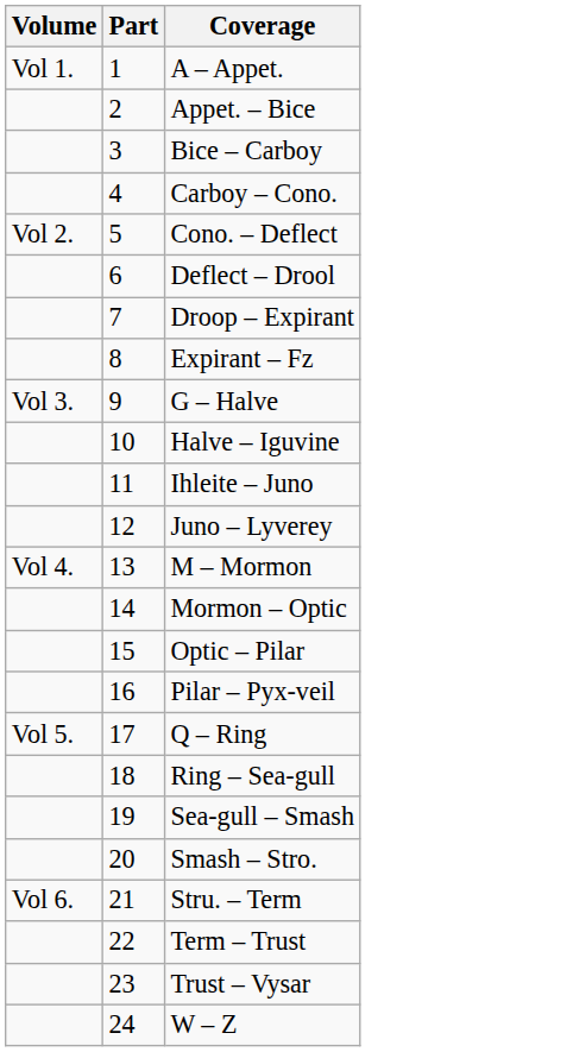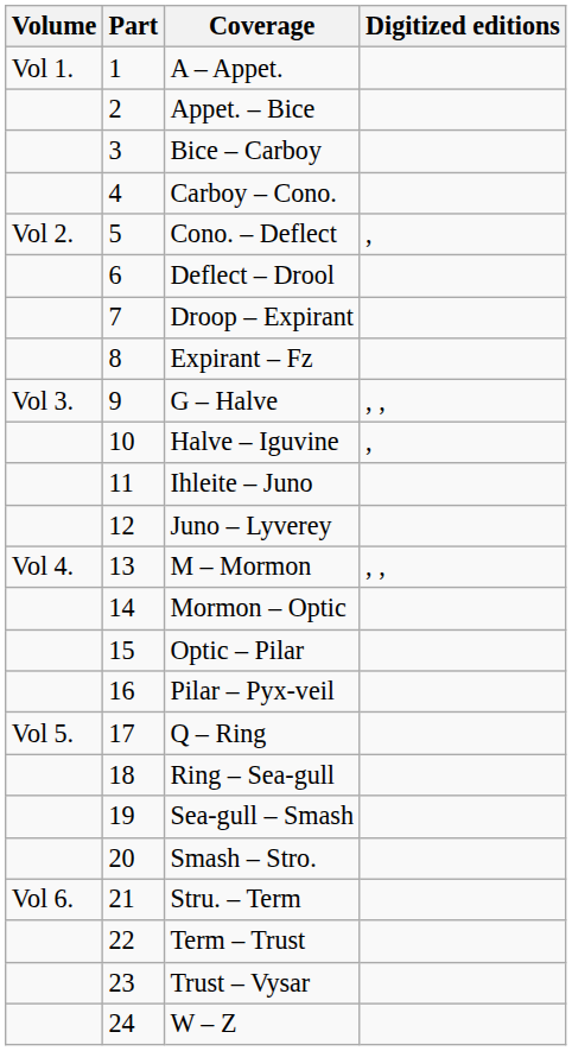+ column: Digitized editions | , | , , | , | , ,
